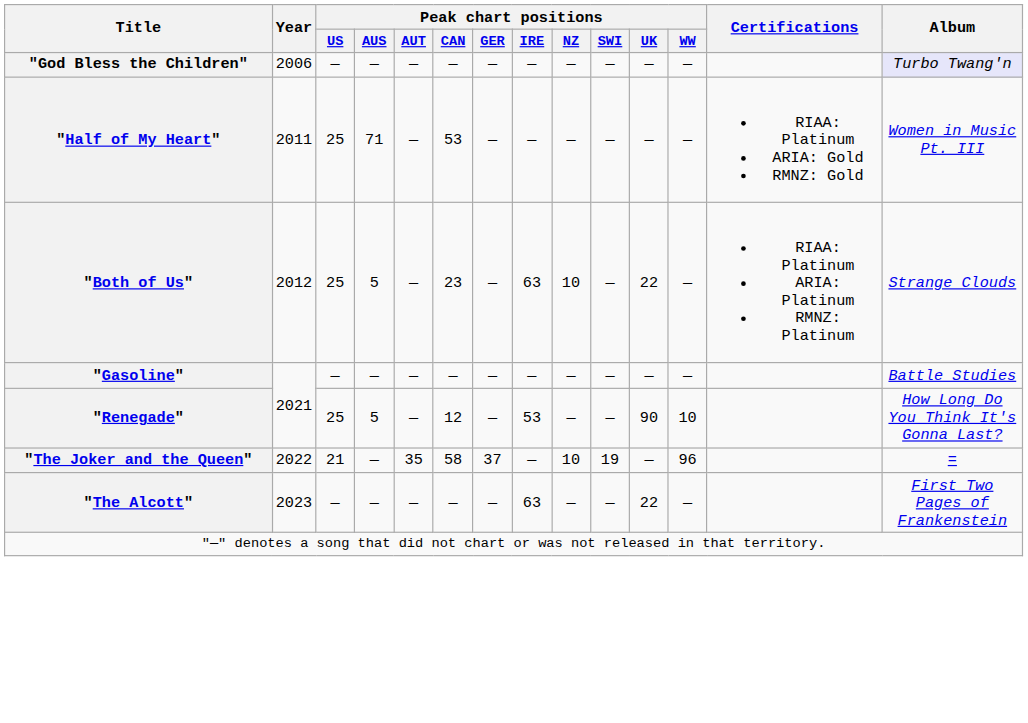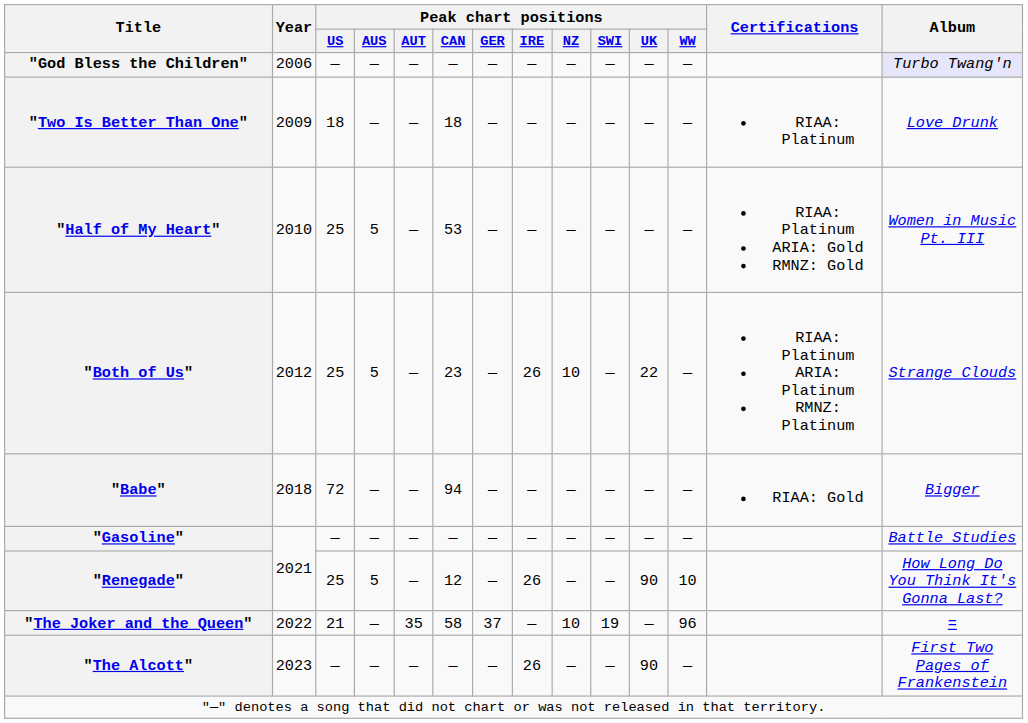+ row: "Two Is Better Than One" | 2009 | 18 | — | — | 18 | — | — | — | — | — | — | RIAA: Platinum | Love Drunk
"Half of My Heart" | Year: 2011 -> 2010
"Half of My Heart" | Peak chart positions / AUS: 71 -> 5
"Both of Us" | Peak chart positions / IRE: 63 -> 26
+ row: "Babe" | 2018 | 72 | — | — | 94 | — | — | — | — | — | — | RIAA: Gold | Bigger
"Renegade" | Peak chart positions / IRE: 53 -> 26
"The Alcott" | Peak chart positions / IRE: 63 -> 26
"The Alcott" | Peak chart positions / UK: 22 -> 90
